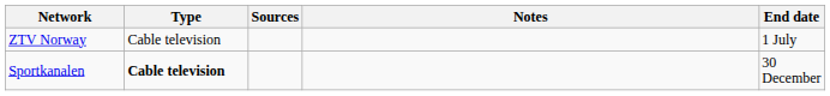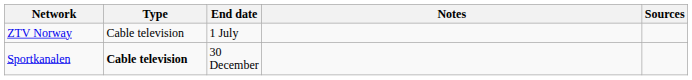columns swapped: End date <-> Sources
